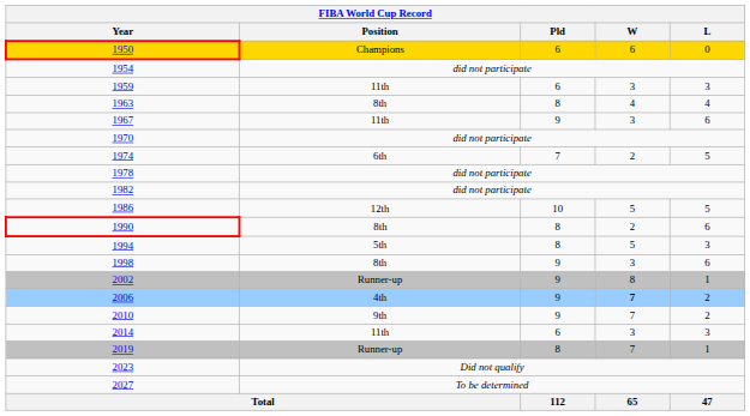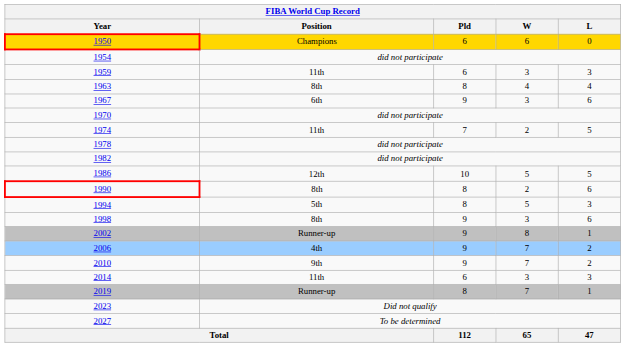1967 | Position: 11th -> 6th
1974 | Position: 6th -> 11th
2006 | W: bold -> normal
